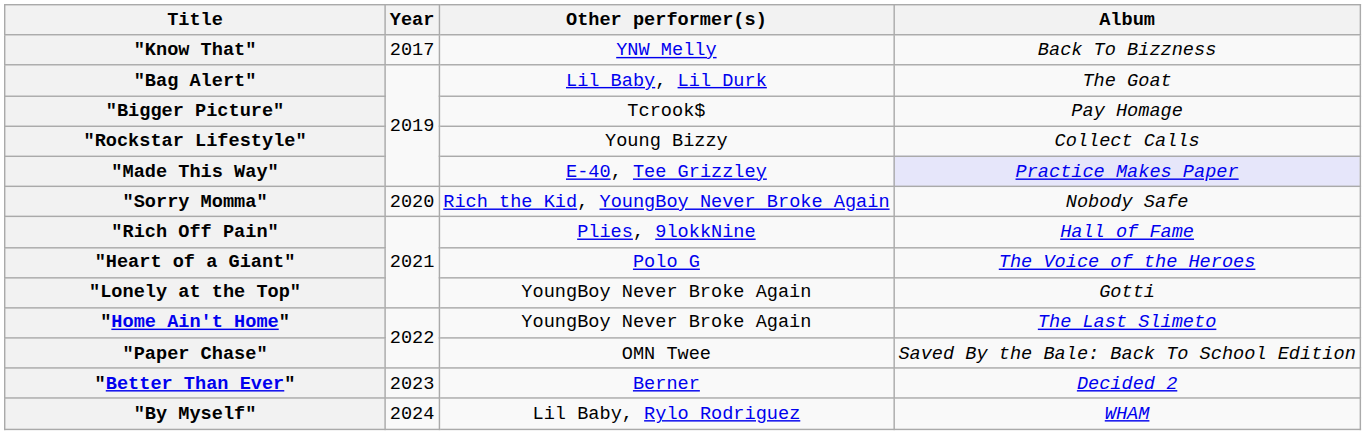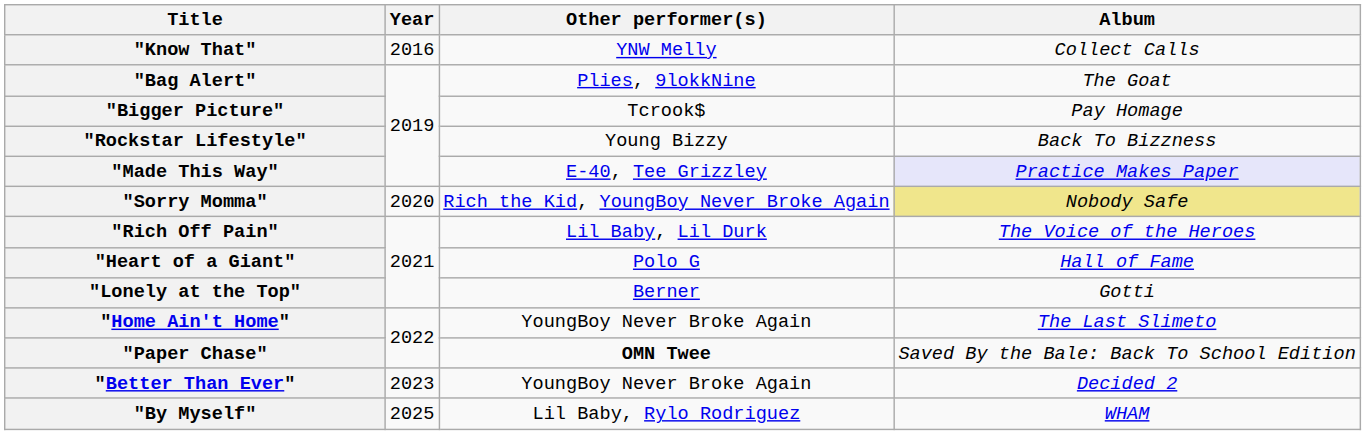"Know That" | Year: 2017 -> 2016
"Know That" | Album: Back To Bizzness -> Collect Calls
"Bag Alert" | Other performer(s): Lil Baby, Lil Durk -> Plies, 9lokkNine
"Rockstar Lifestyle" | Album: Collect Calls -> Back To Bizzness
"Sorry Momma" | Album: no background -> khaki background
"Rich Off Pain" | Other performer(s): Plies, 9lokkNine -> Lil Baby, Lil Durk
"Rich Off Pain" | Album: Hall of Fame -> The Voice of the Heroes
"Heart of a Giant" | Album: The Voice of the Heroes -> Hall of Fame
"Lonely at the Top" | Other performer(s): YoungBoy Never Broke Again -> Berner
"Paper Chase" | Other performer(s): normal -> bold
"Better Than Ever" | Other performer(s): Berner -> YoungBoy Never Broke Again
"By Myself" | Year: 2024 -> 2025
